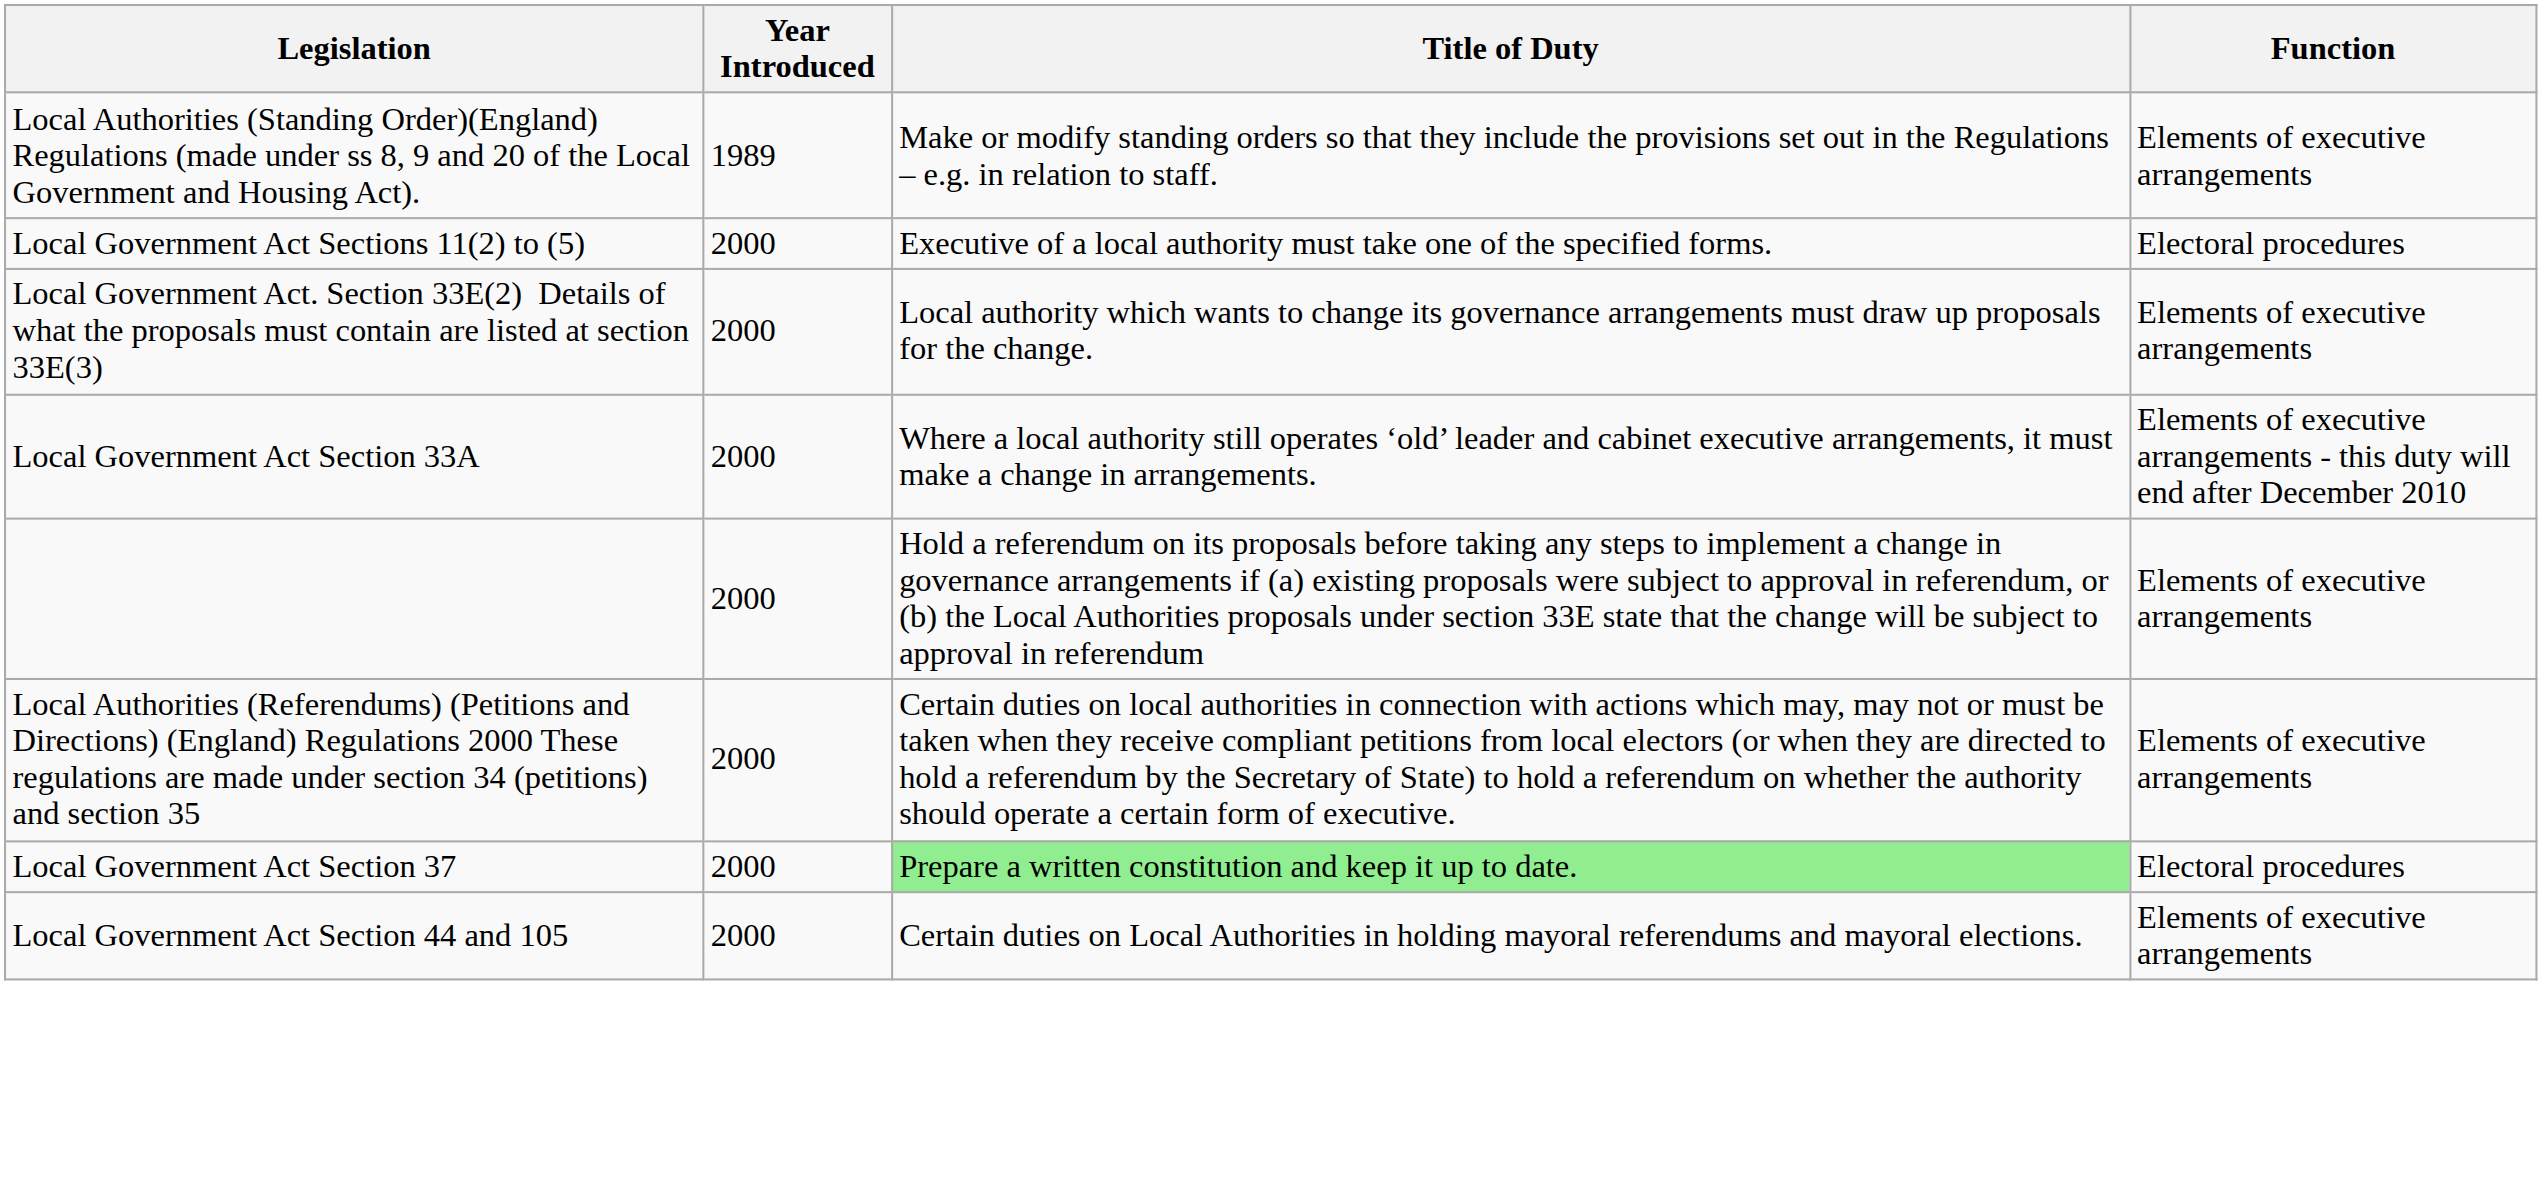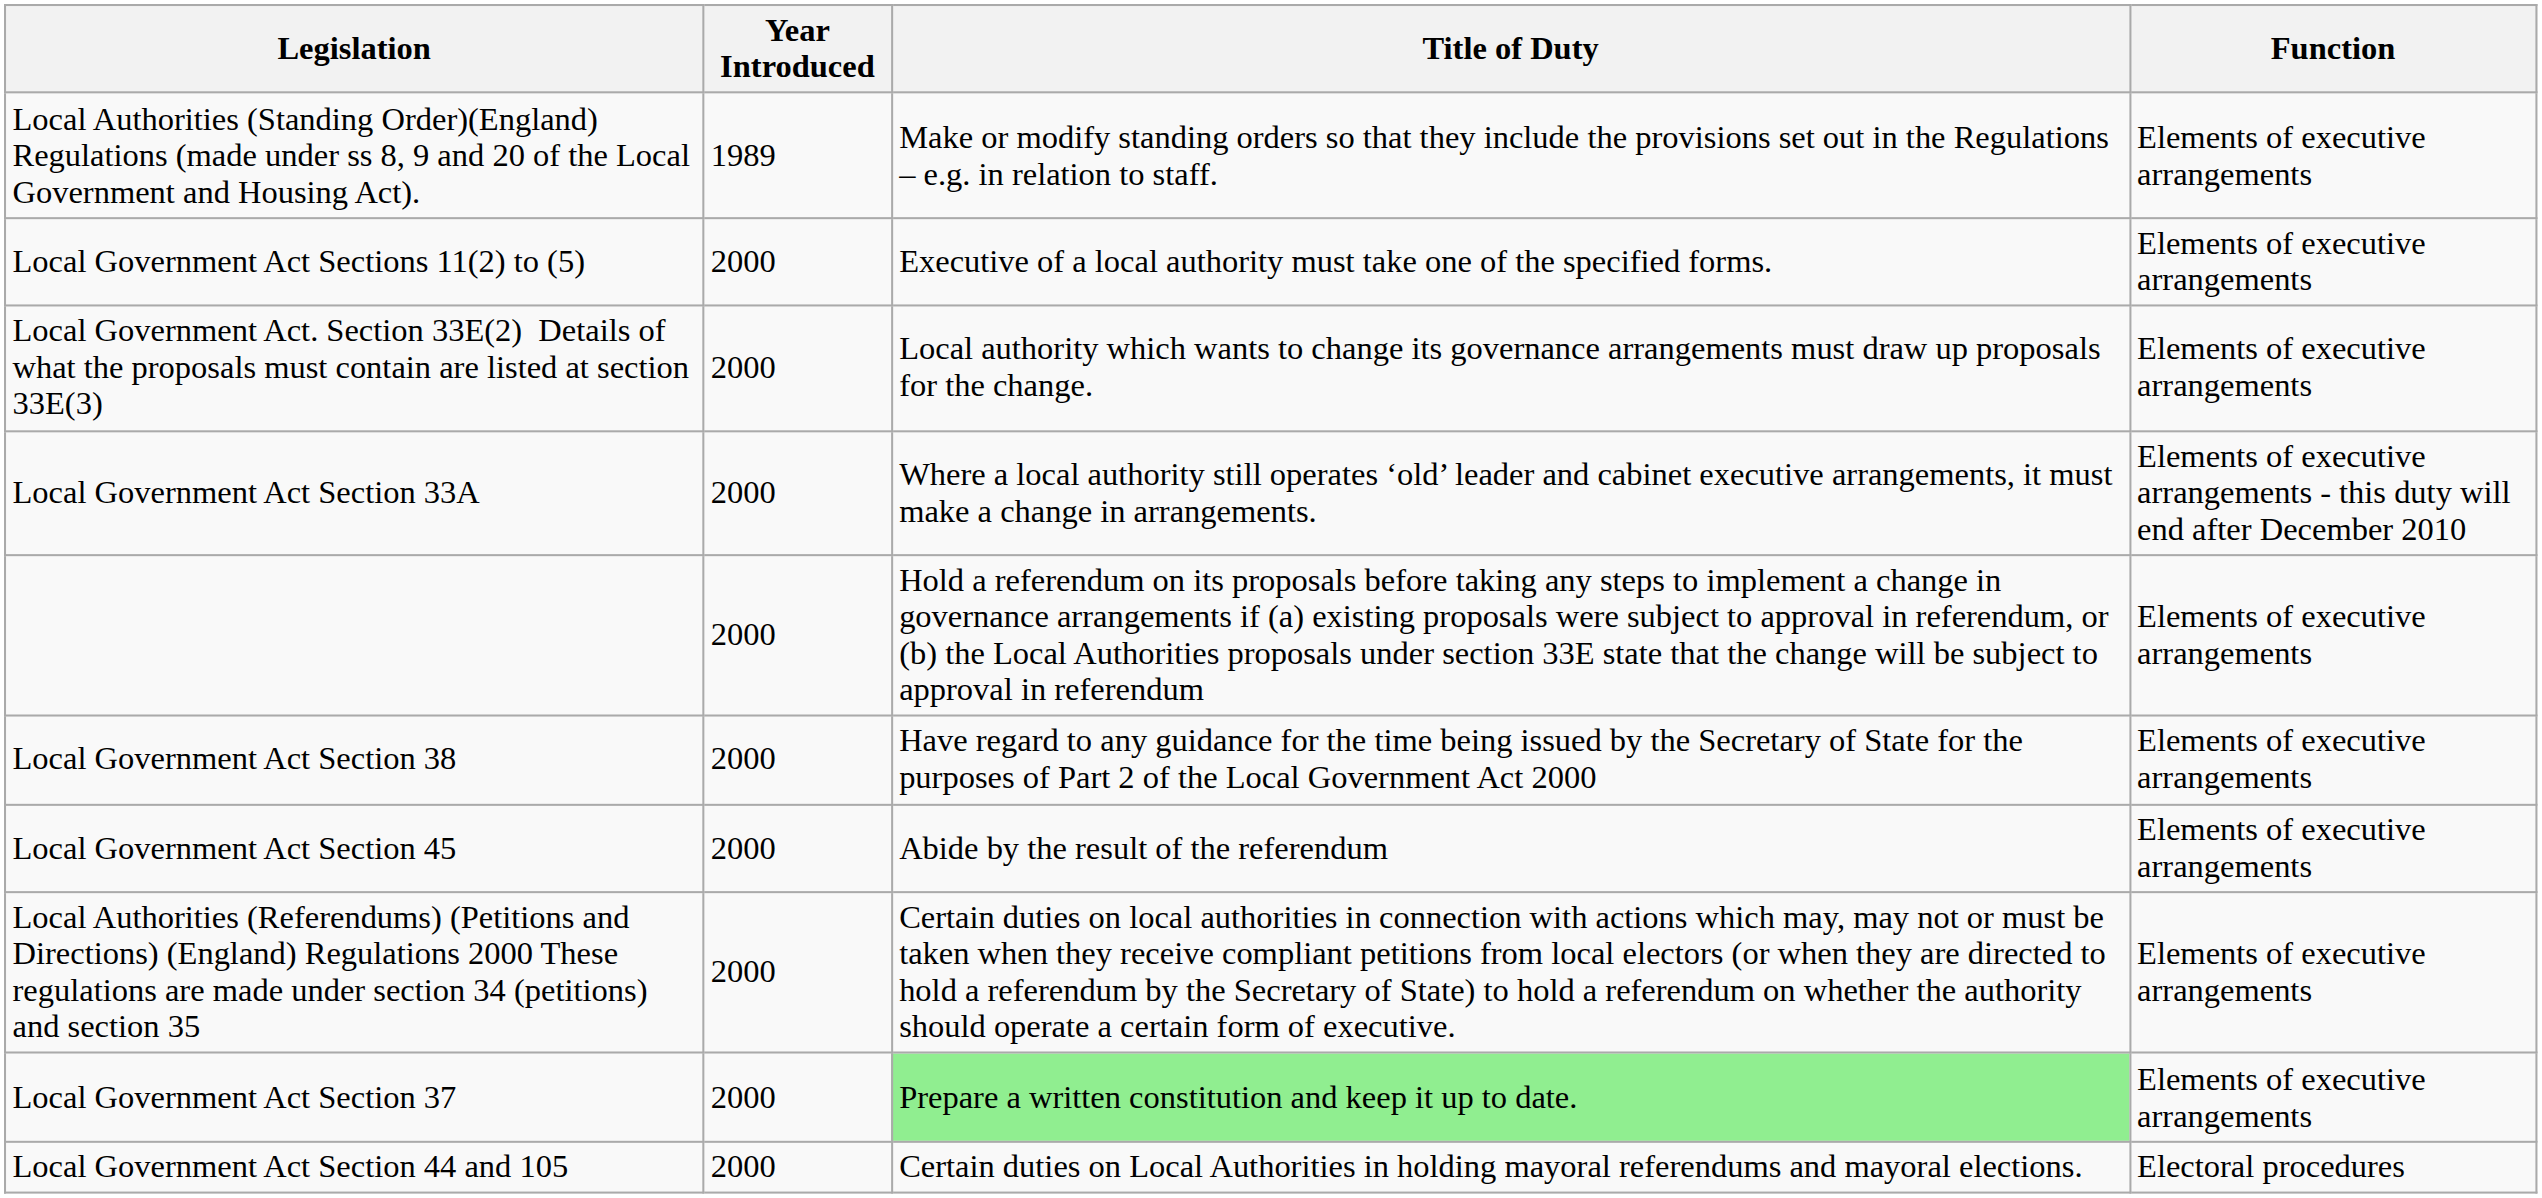Local Government Act Sections 11(2) to (5) | Function: Electoral procedures -> Elements of executive arrangements
+ row: Local Government Act Section 38 | 2000 | Have regard to any guidance for the time being issued by the Secretary of State for the purposes of Part 2 of the Local Government Act 2000 | Elements of executive arrangements
+ row: Local Government Act Section 45 | 2000 | Abide by the result of the referendum | Elements of executive arrangements
Local Government Act Section 37 | Function: Electoral procedures -> Elements of executive arrangements
Local Government Act Section 44 and 105 | Function: Elements of executive arrangements -> Electoral procedures
